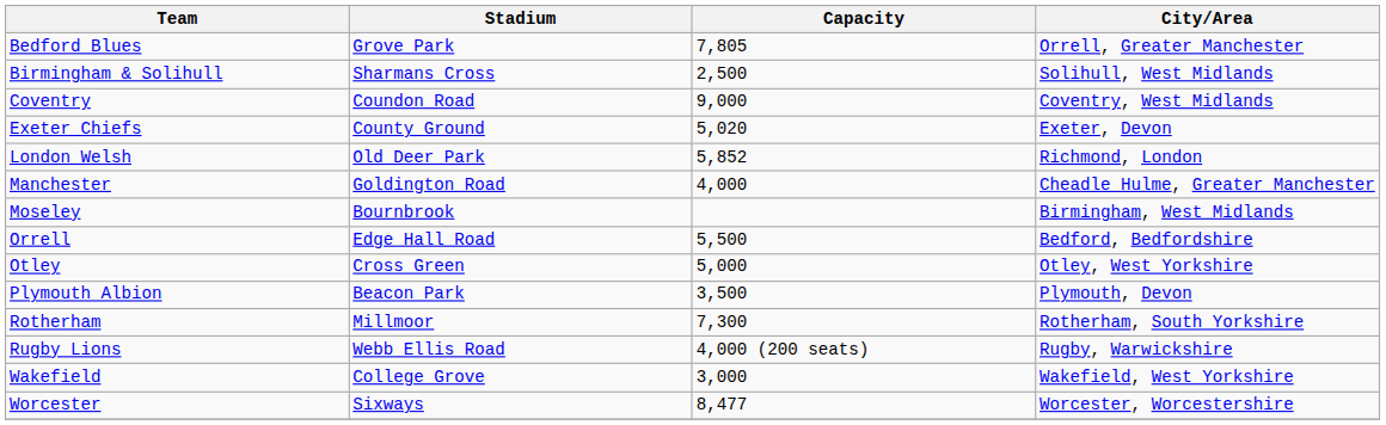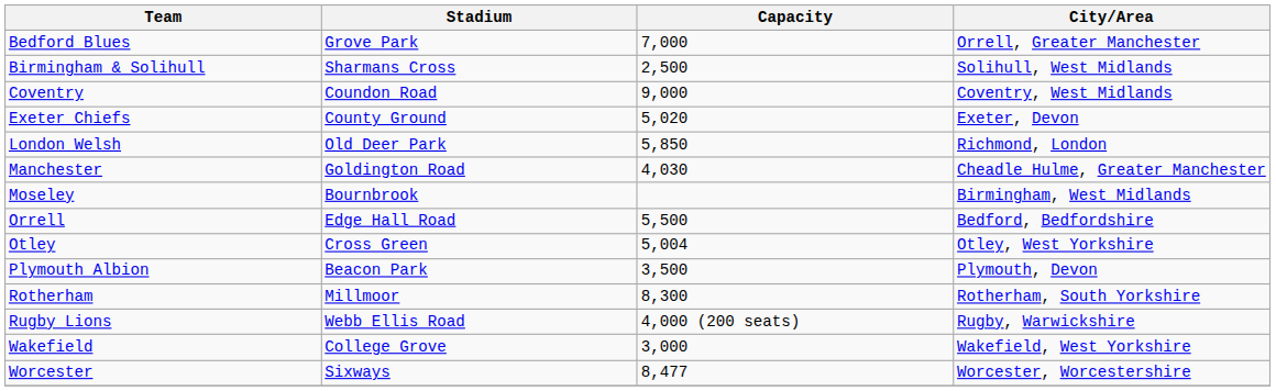Bedford Blues | Capacity: 7,805 -> 7,000
London Welsh | Capacity: 5,852 -> 5,850
Manchester | Capacity: 4,000 -> 4,030
Otley | Capacity: 5,000 -> 5,004
Rotherham | Capacity: 7,300 -> 8,300
